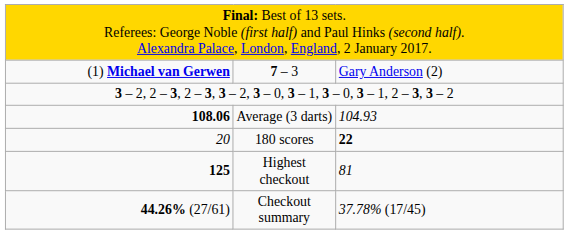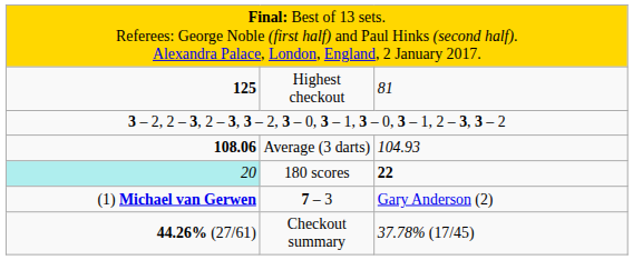rows swapped: 7 – 3 <-> Highest checkout
180 scores | column 1: no background -> paleturquoise background
